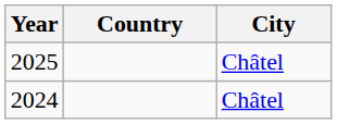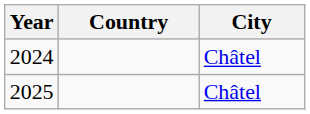rows swapped: 2024 <-> 2025
